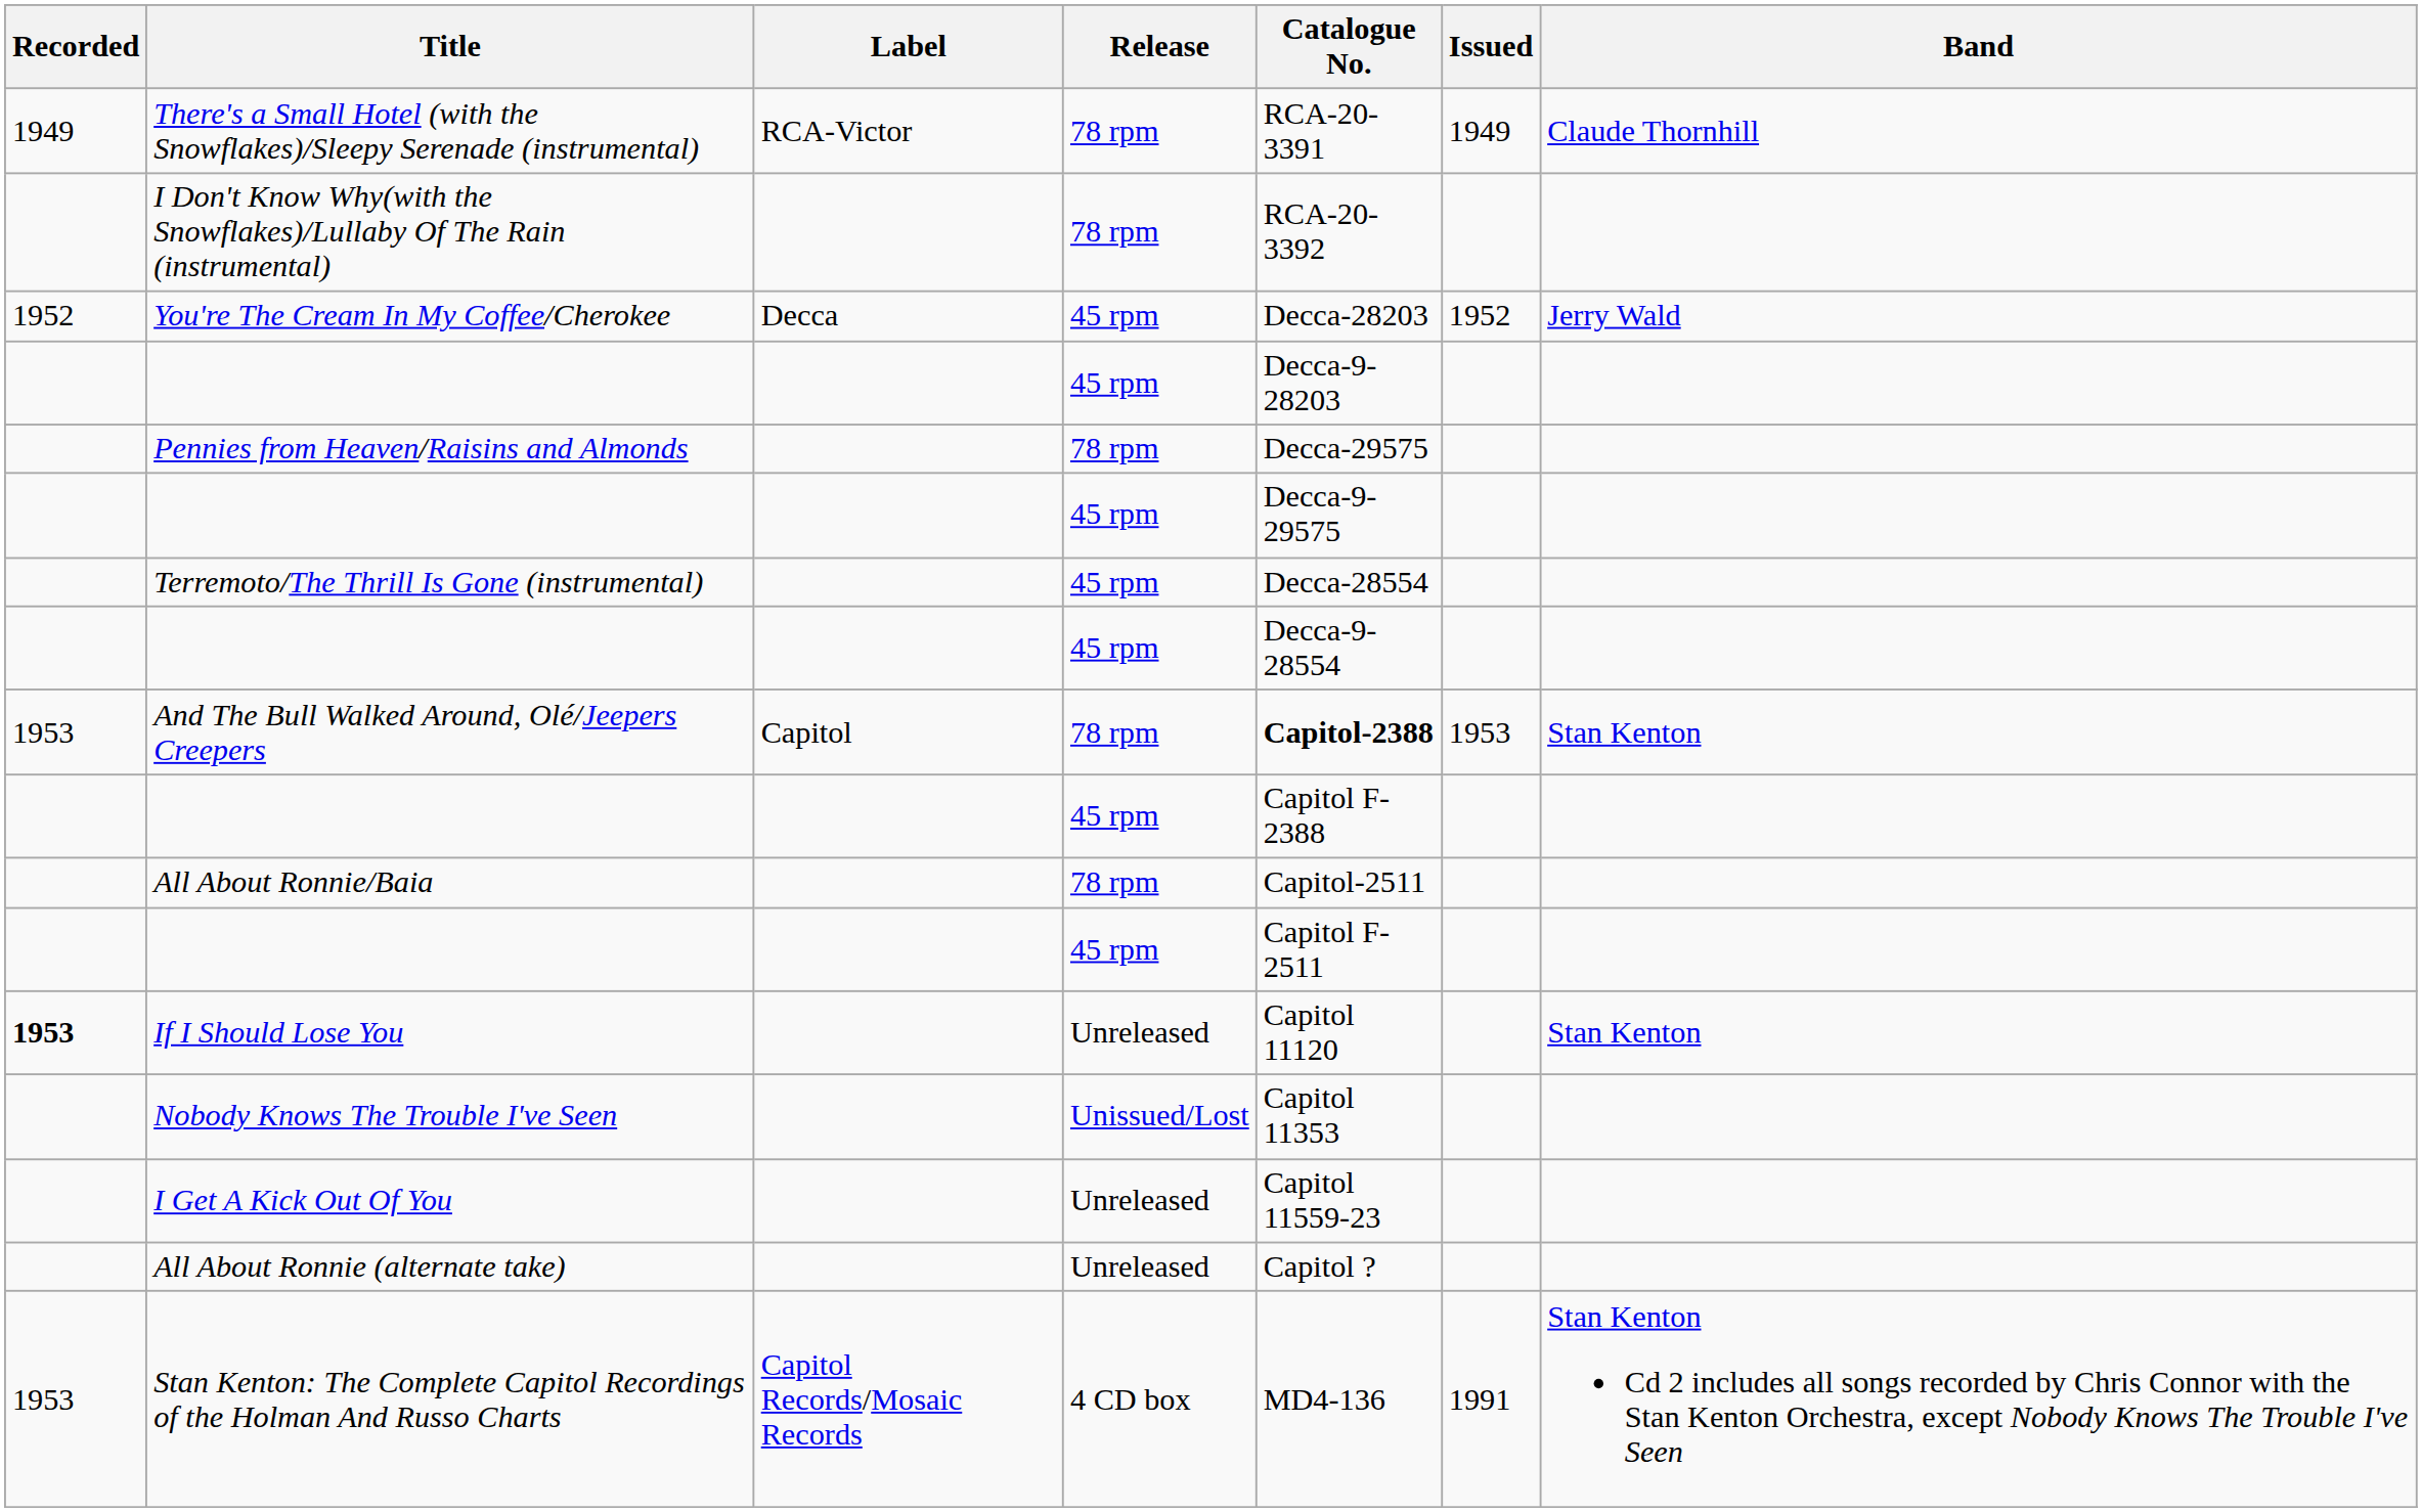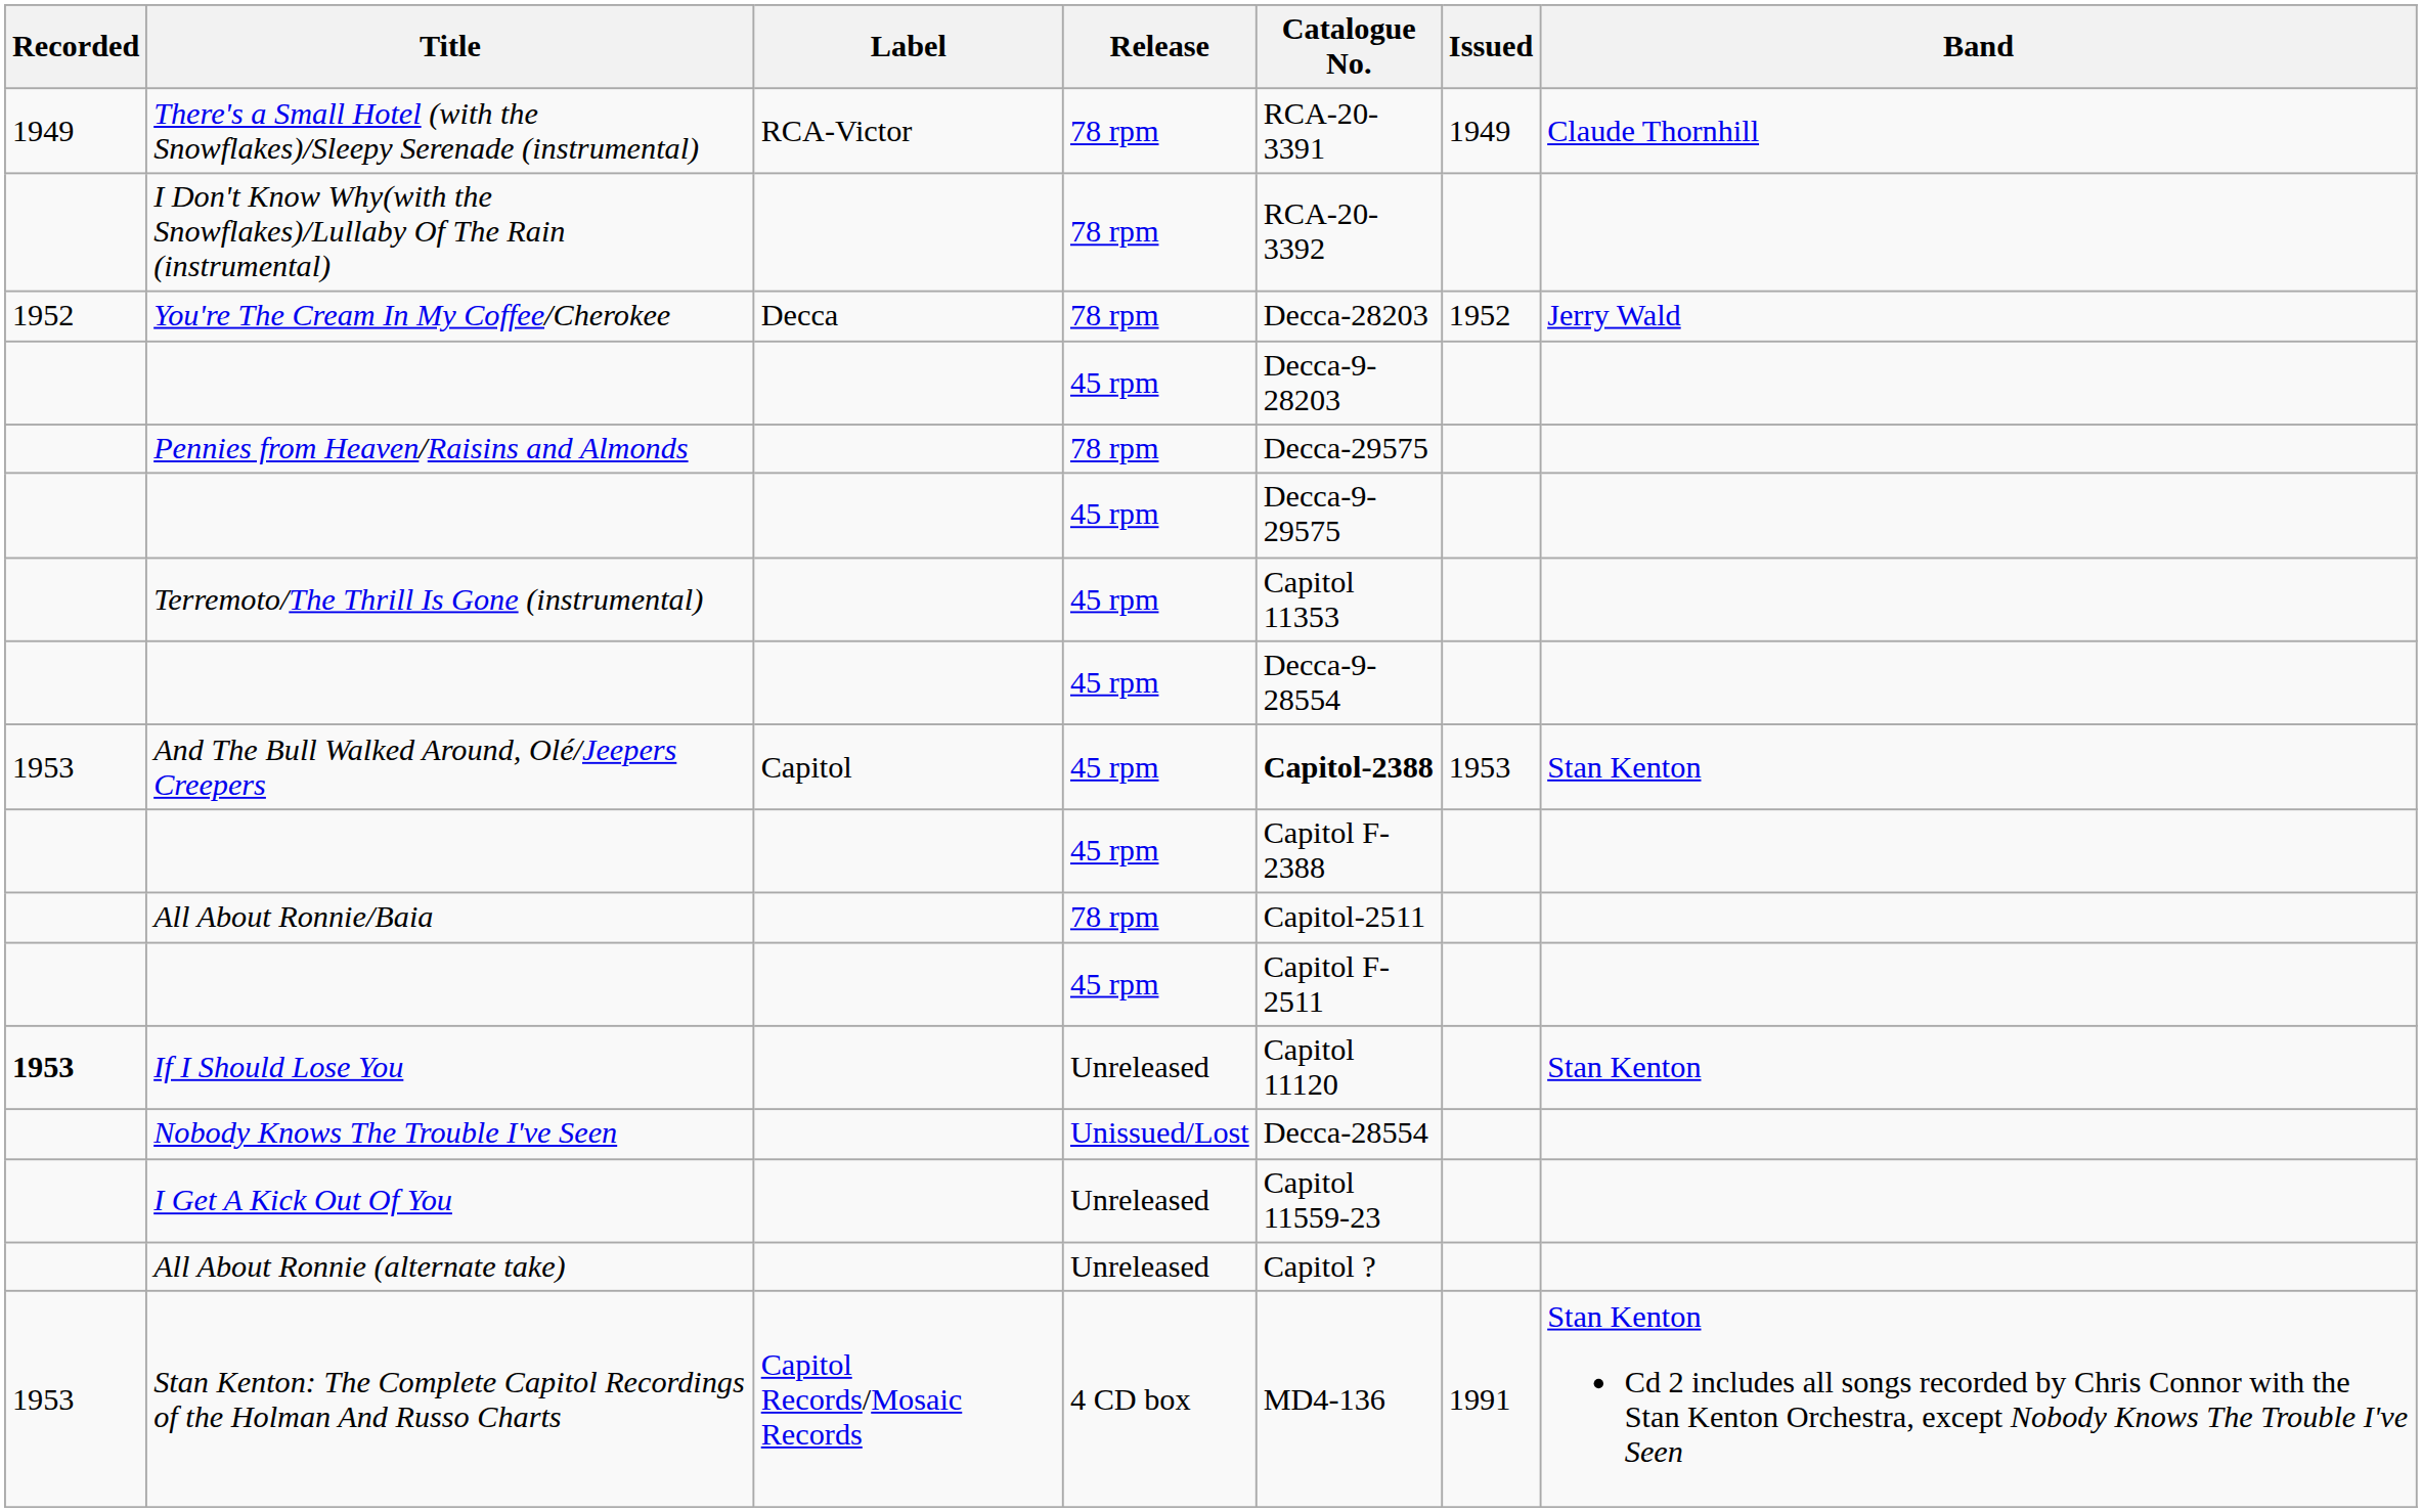You're The Cream In My Coffee/Cherokee | Release: 45 rpm -> 78 rpm
Terremoto/The Thrill Is Gone (instrumental) | Catalogue No.: Decca-28554 -> Capitol 11353
And The Bull Walked Around, Olé/Jeepers Creepers | Release: 78 rpm -> 45 rpm
Nobody Knows The Trouble I've Seen | Catalogue No.: Capitol 11353 -> Decca-28554
